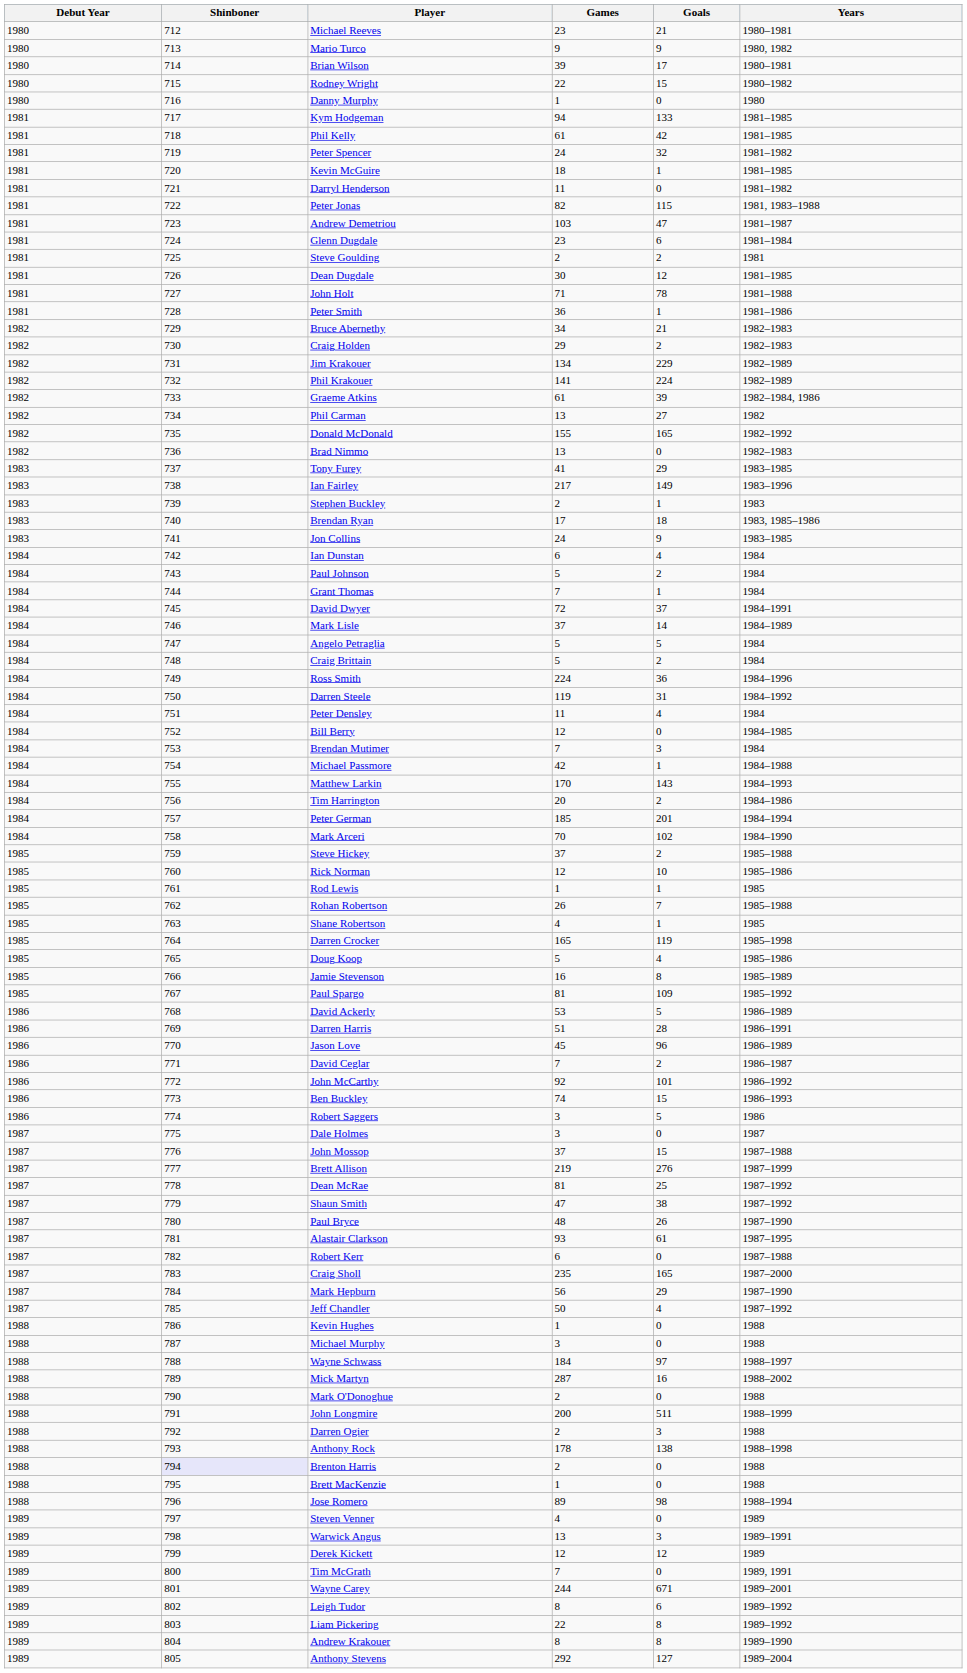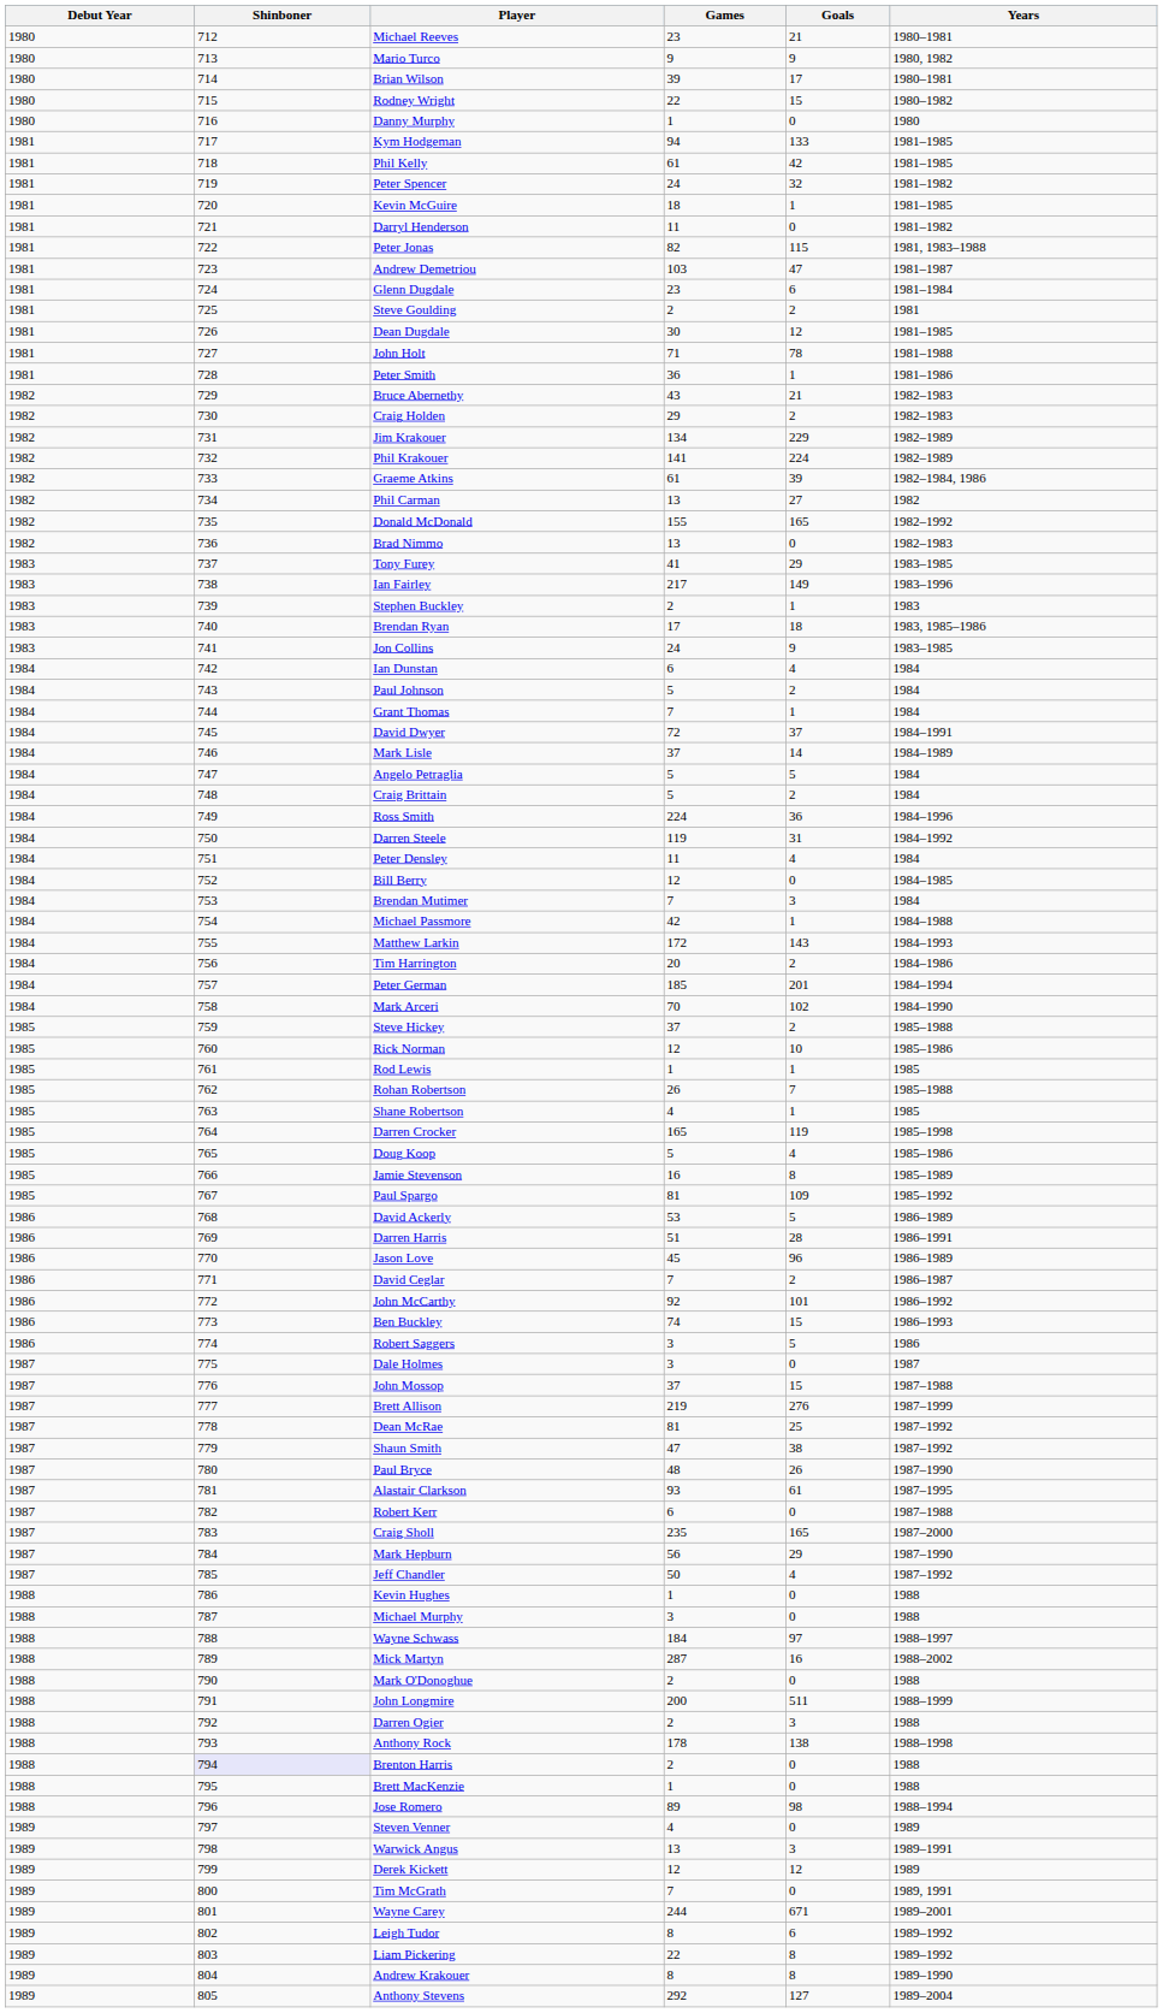Bruce Abernethy | Games: 34 -> 43
Matthew Larkin | Games: 170 -> 172
